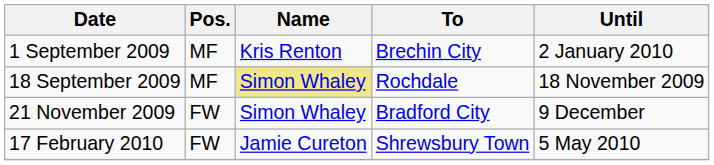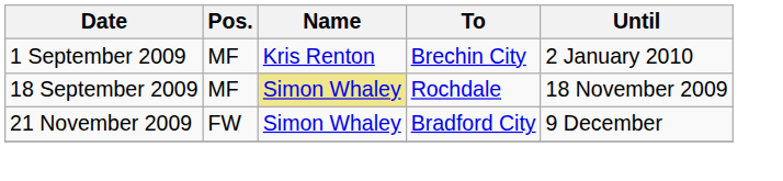- row: 17 February 2010 | FW | Jamie Cureton | Shrewsbury Town | 5 May 2010
